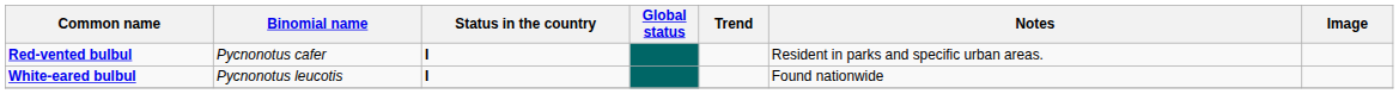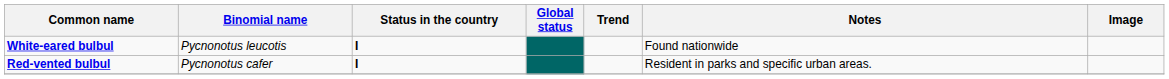rows swapped: Red-vented bulbul <-> White-eared bulbul
